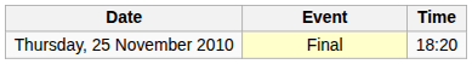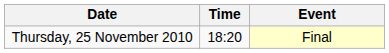columns swapped: Time <-> Event
